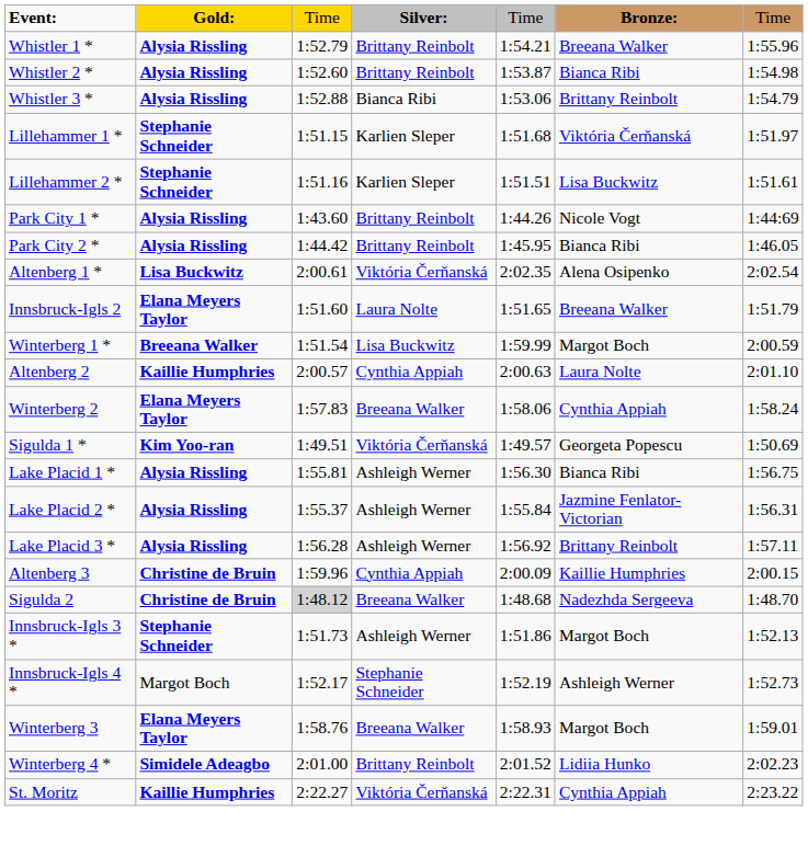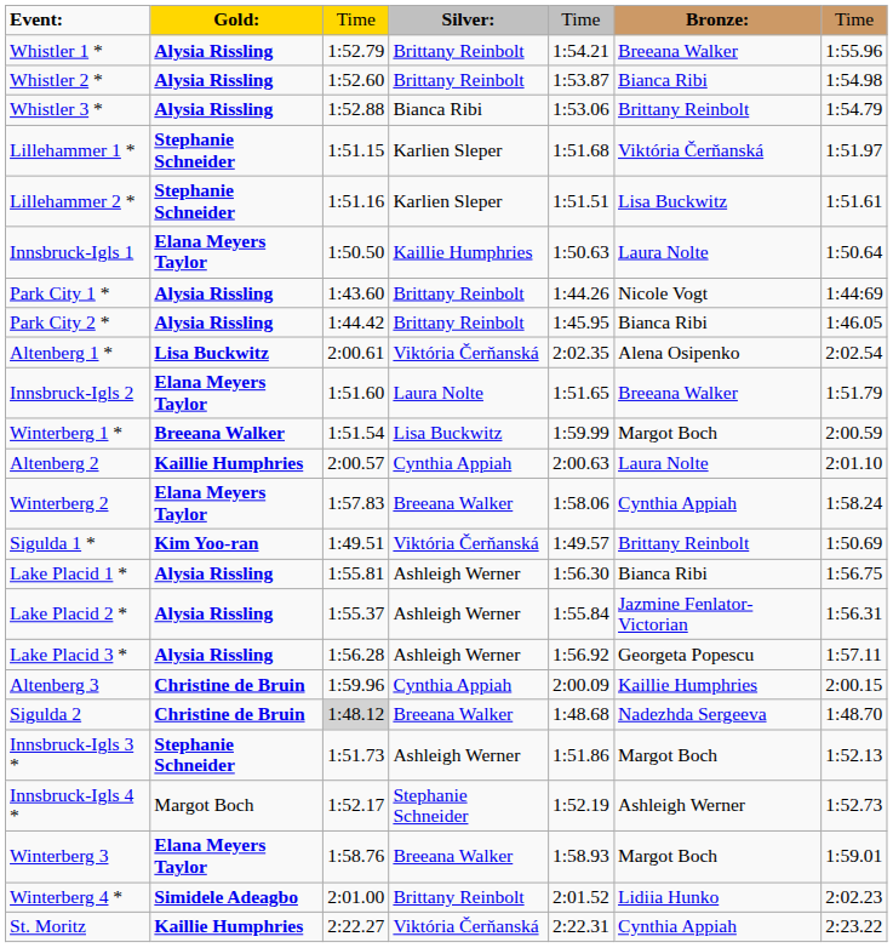+ row: Innsbruck-Igls 1 | Elana Meyers Taylor | 1:50.50 | Kaillie Humphries | 1:50.63 | Laura Nolte | 1:50.64
Sigulda 1 * | column 6: Georgeta Popescu -> Brittany Reinbolt
Lake Placid 3 * | column 6: Brittany Reinbolt -> Georgeta Popescu
